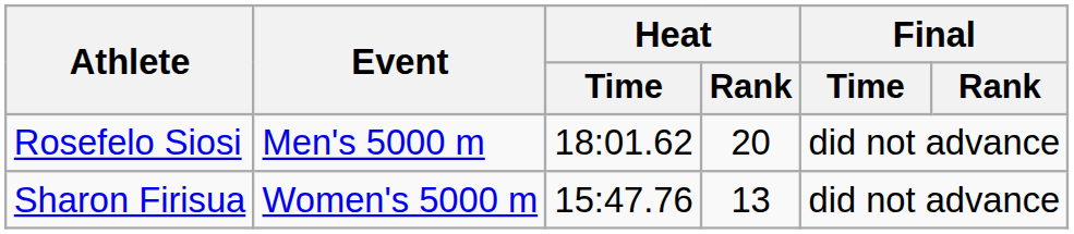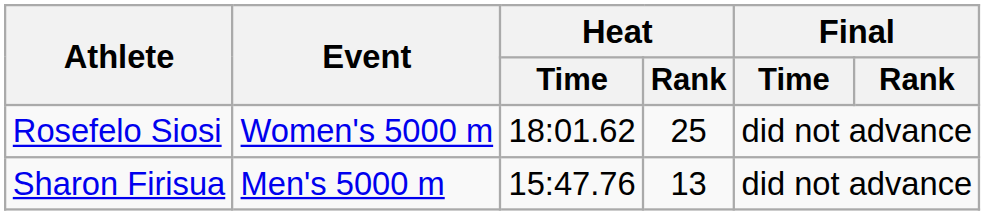Rosefelo Siosi | Event: Men's 5000 m -> Women's 5000 m
Rosefelo Siosi | Heat / Rank: 20 -> 25
Sharon Firisua | Event: Women's 5000 m -> Men's 5000 m
